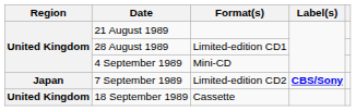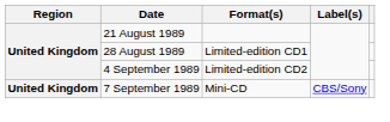4 September 1989 | Format(s): Mini-CD -> Limited-edition CD2
7 September 1989 | Region: Japan -> United Kingdom
7 September 1989 | Format(s): Limited-edition CD2 -> Mini-CD
7 September 1989 | Label(s): bold -> normal
- row: United Kingdom | 18 September 1989 | Cassette
